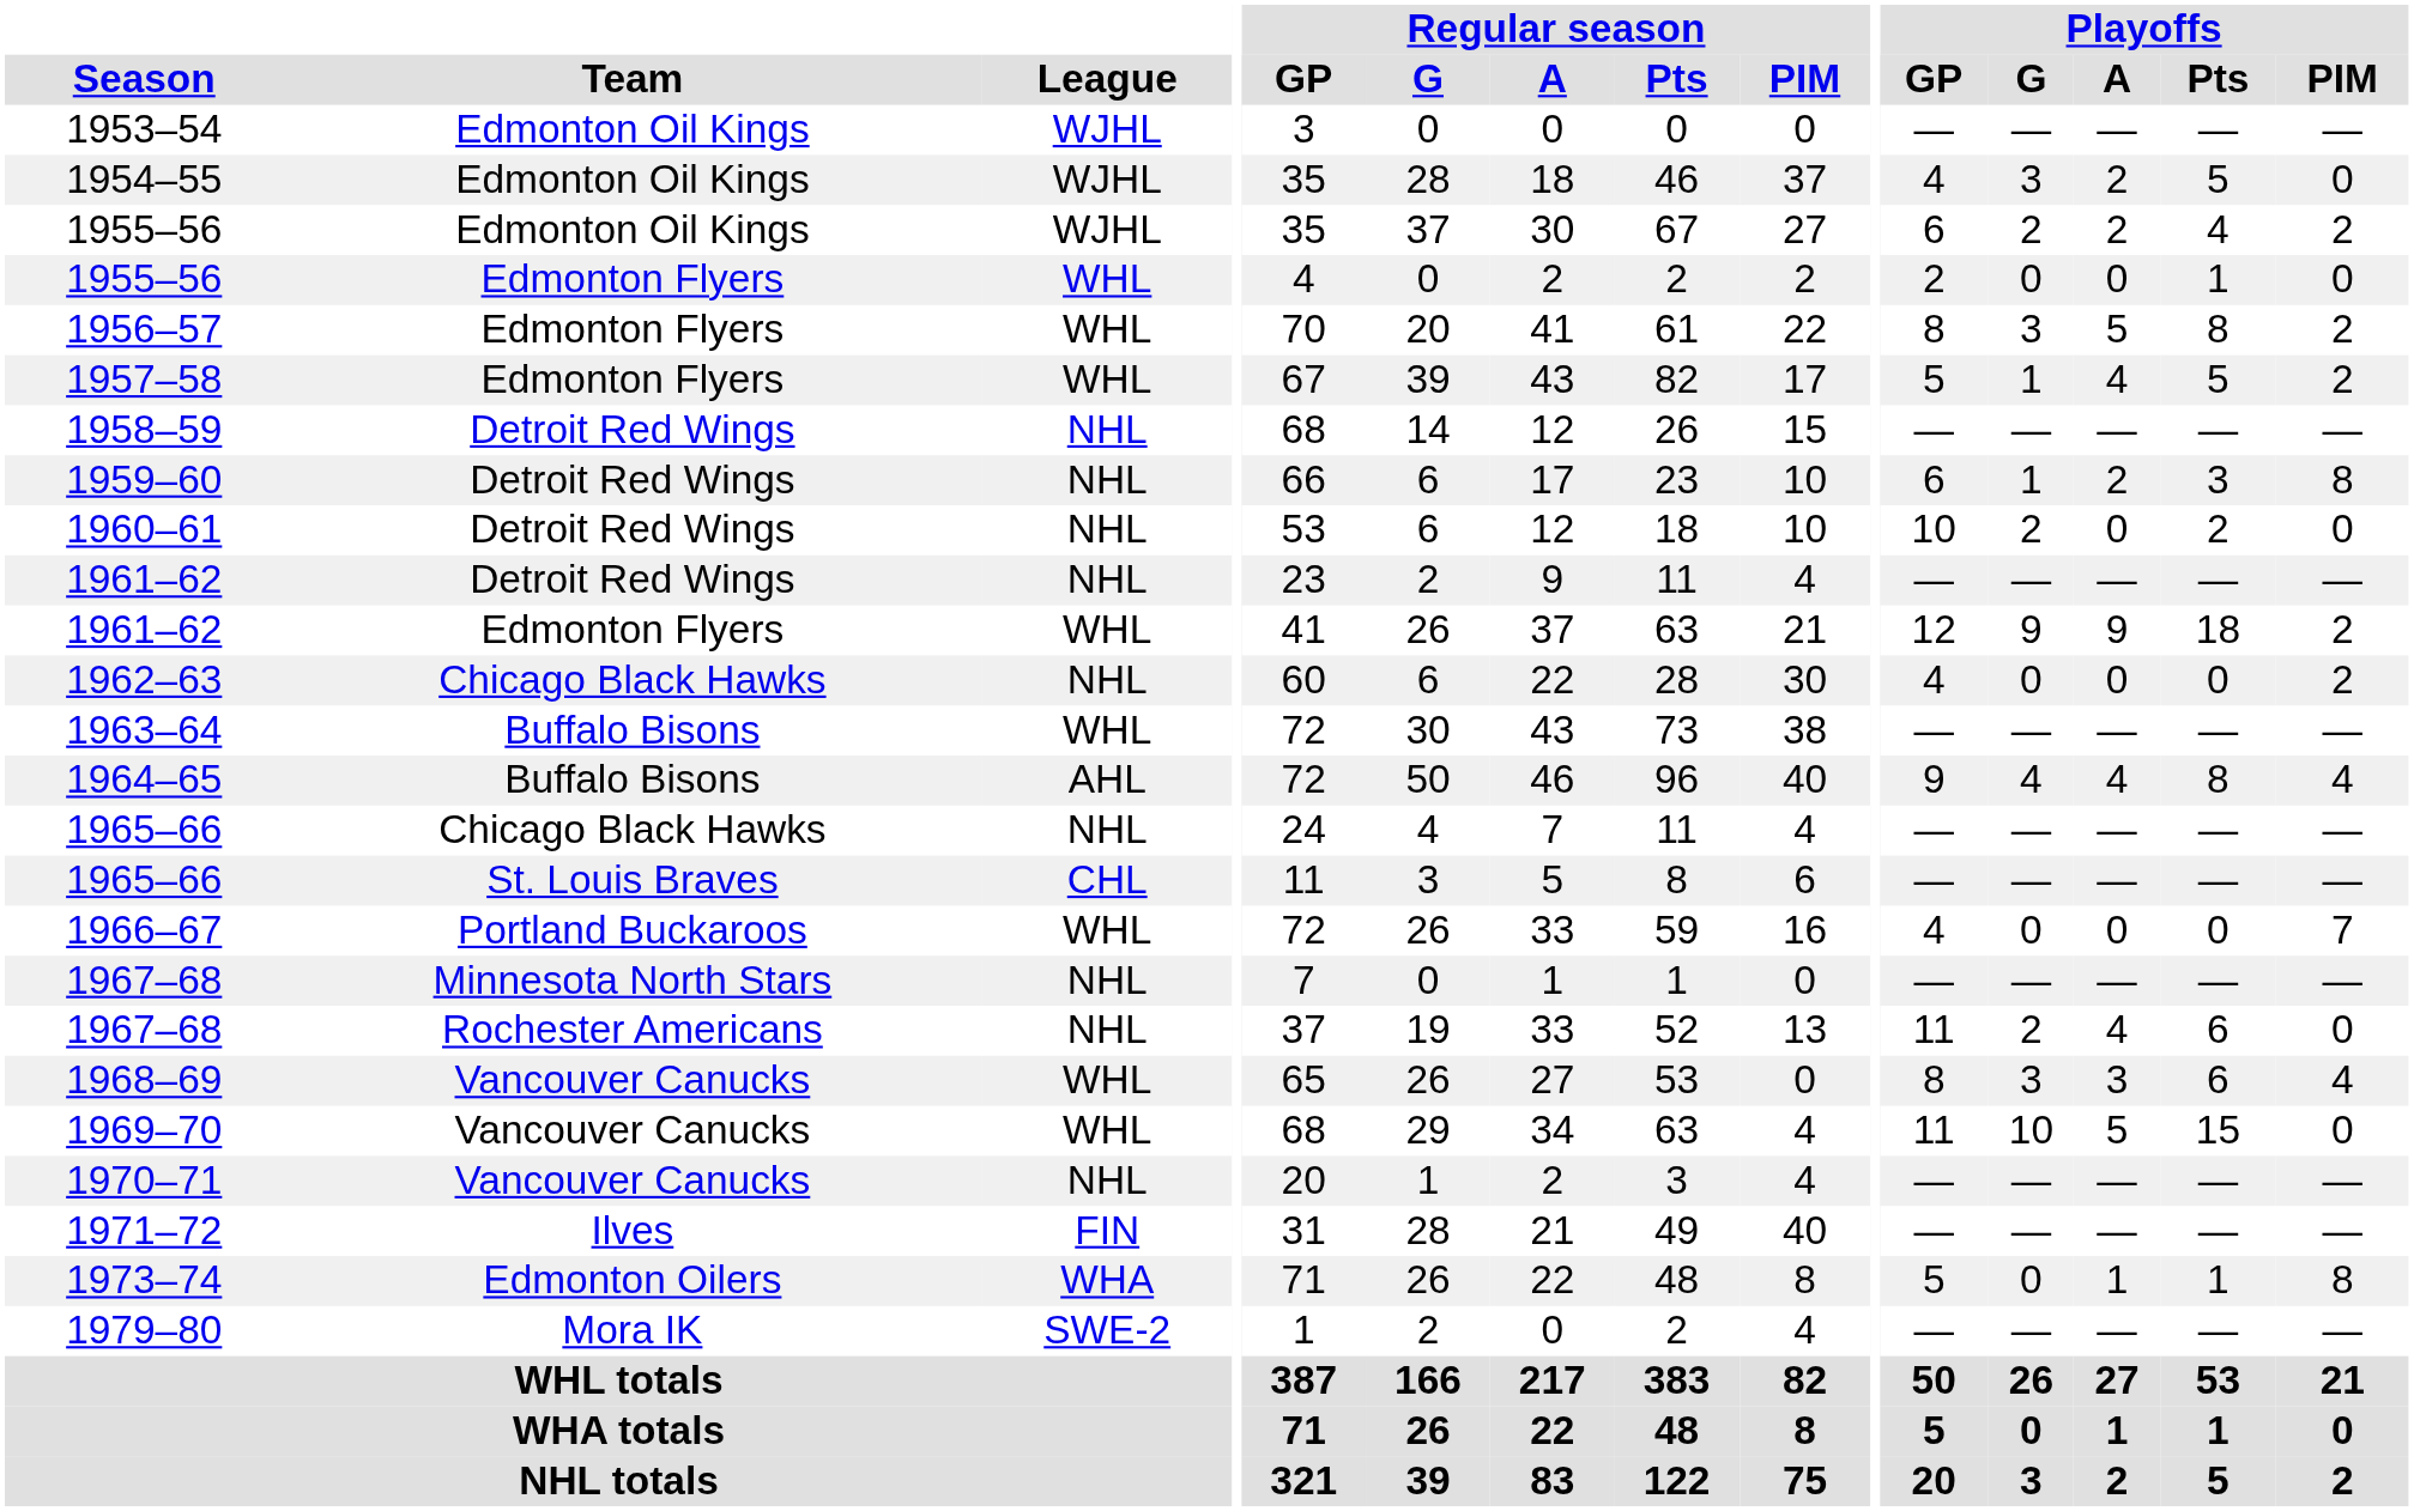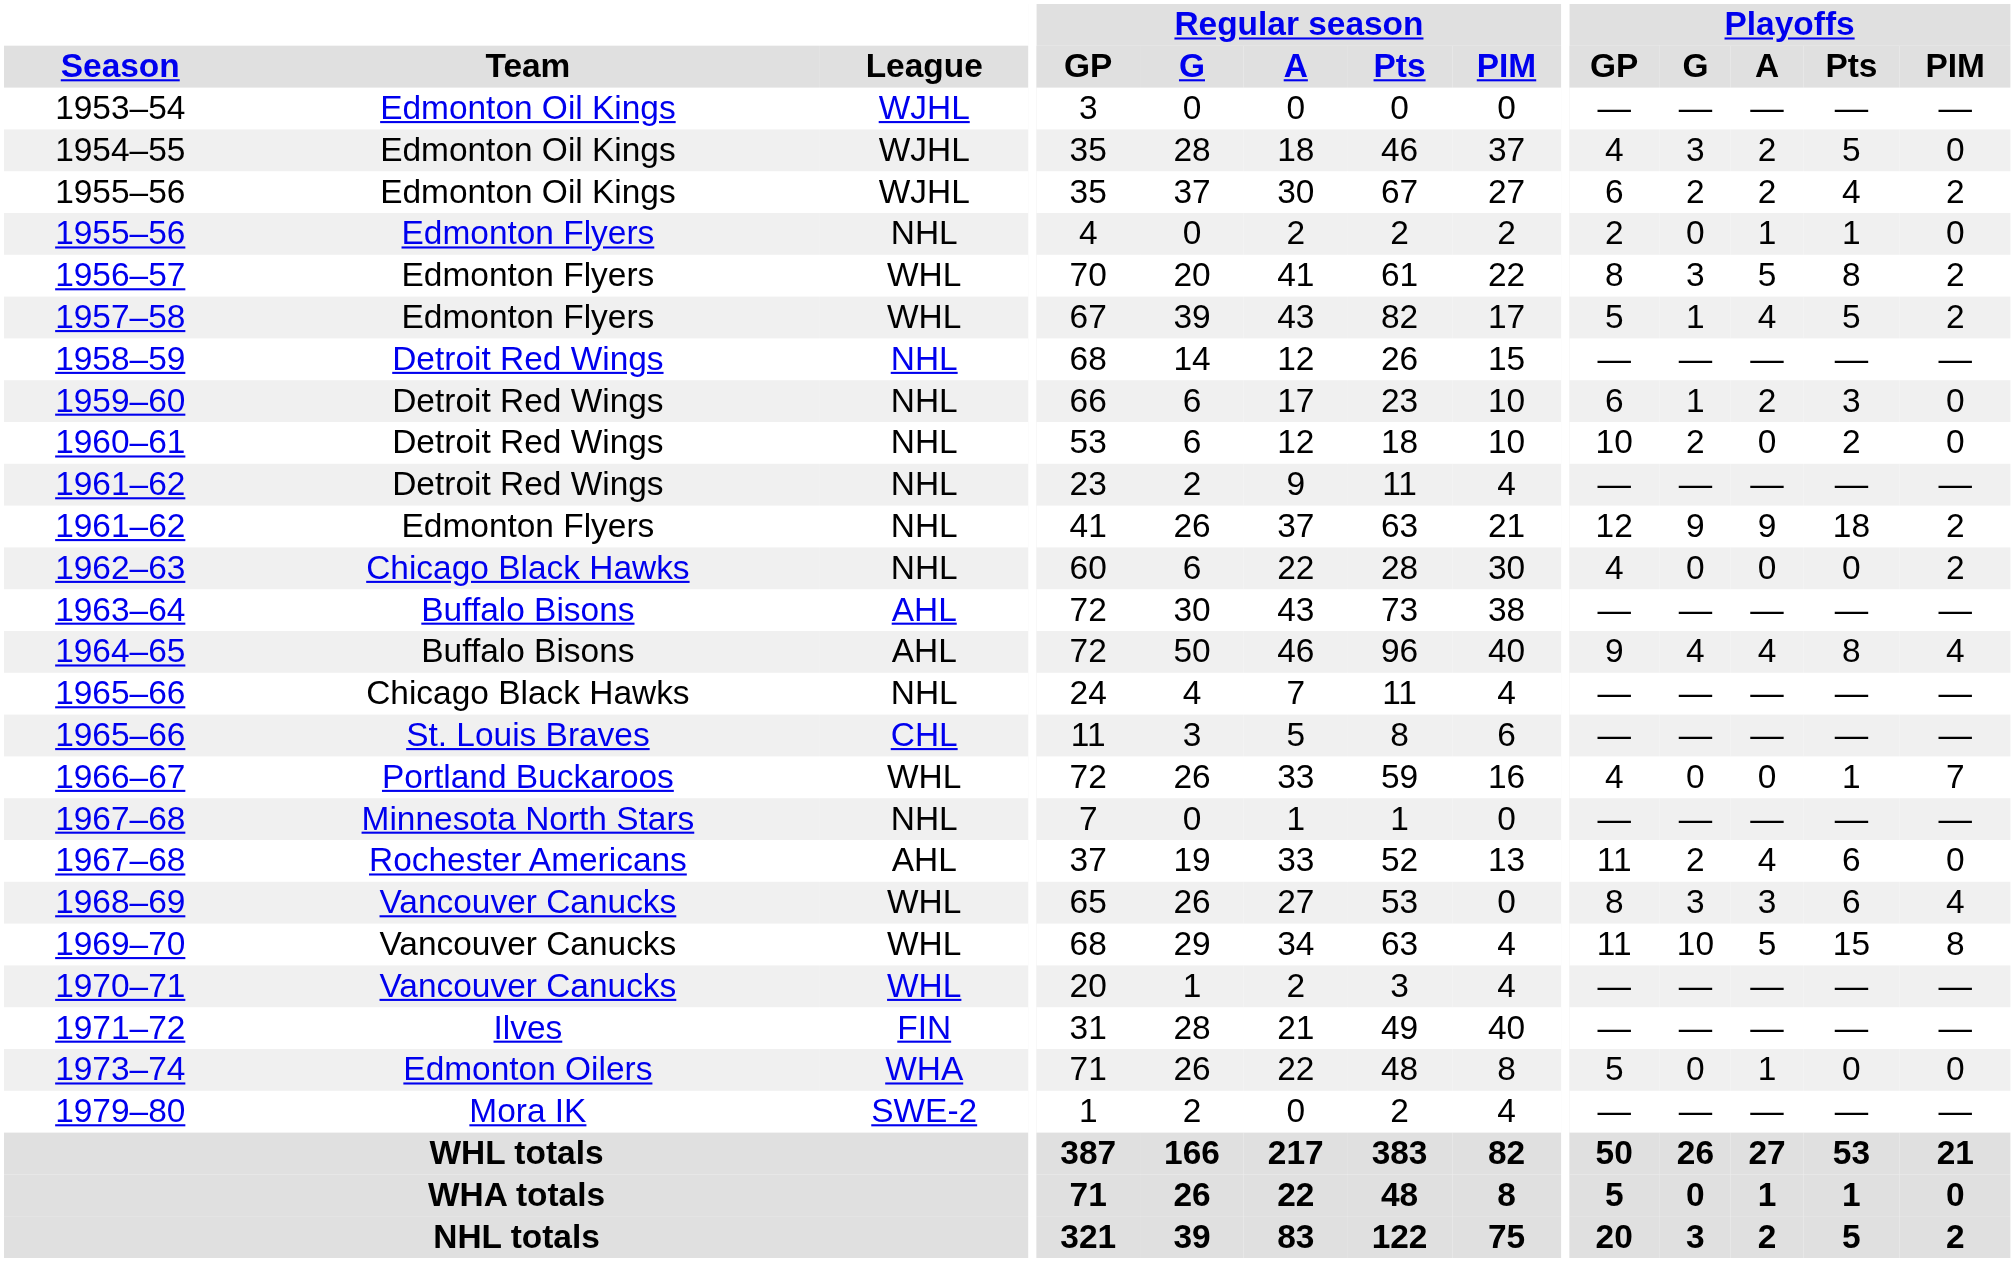1955–56 / Edmonton Flyers | League: WHL -> NHL
1955–56 / Edmonton Flyers | Playoffs / A: 0 -> 1
1959–60 | Playoffs / PIM: 8 -> 0
1961–62 / Edmonton Flyers | League: WHL -> NHL
1963–64 | League: WHL -> AHL
1966–67 | Playoffs / Pts: 0 -> 1
1967–68 / Rochester Americans | League: NHL -> AHL
1969–70 | Playoffs / PIM: 0 -> 8
1970–71 | League: NHL -> WHL
1973–74 | Playoffs / Pts: 1 -> 0
1973–74 | Playoffs / PIM: 8 -> 0
